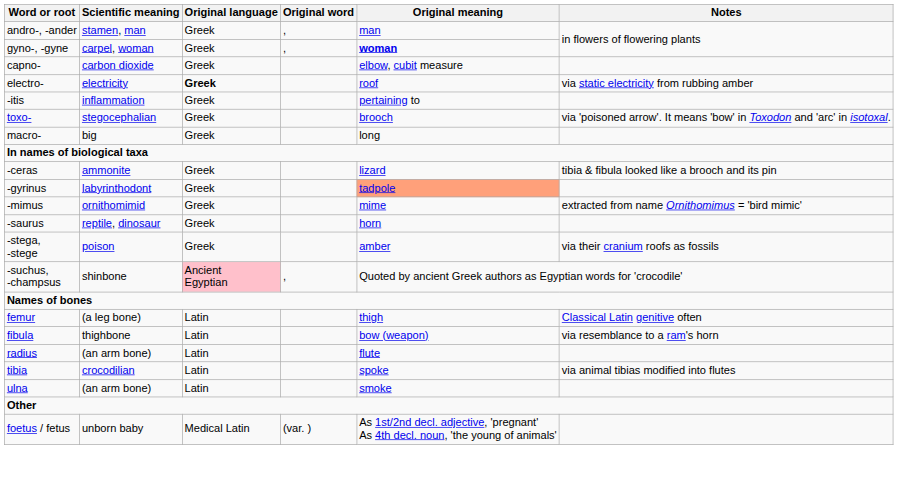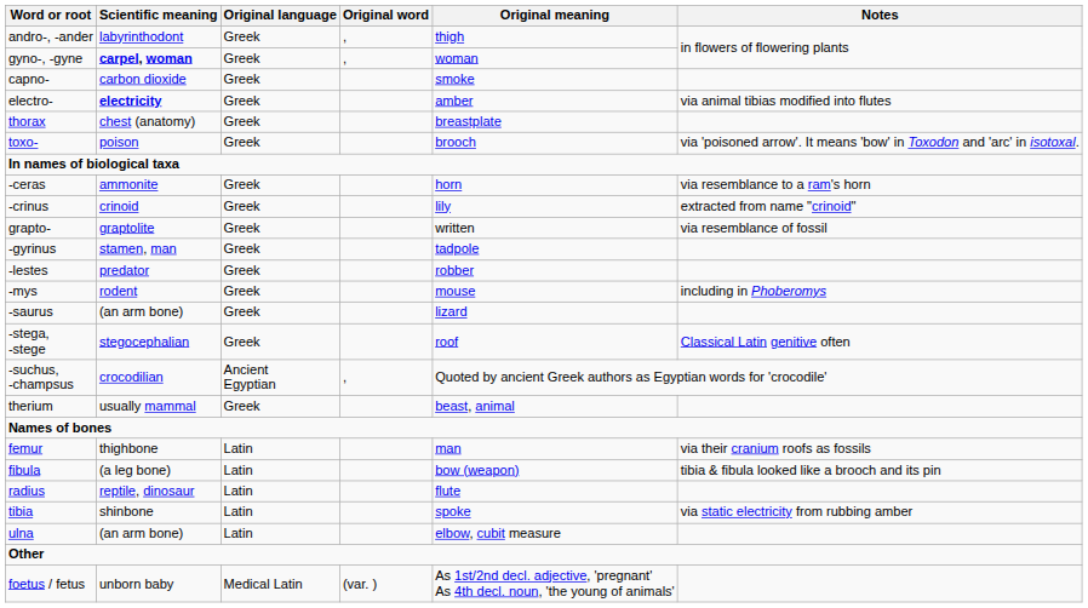andro-, -ander | Scientific meaning: stamen, man -> labyrinthodont
andro-, -ander | Original meaning: man -> thigh
gyno-, -gyne | Scientific meaning: normal -> bold
gyno-, -gyne | Original meaning: bold -> normal
capno- | Original meaning: elbow, cubit measure -> smoke
electro- | Scientific meaning: normal -> bold
electro- | Original language: bold -> normal
electro- | Original meaning: roof -> amber
electro- | Notes: via static electricity from rubbing amber -> via animal tibias modified into flutes
- row: -itis | inflammation | Greek | pertaining to
+ row: thorax | chest (anatomy) | Greek | breastplate
toxo- | Scientific meaning: stegocephalian -> poison
- row: macro- | big | Greek | long
-ceras | Original meaning: lizard -> horn
-ceras | Notes: tibia & fibula looked like a brooch and its pin -> via resemblance to a ram's horn
+ row: -crinus | crinoid | Greek | lily | extracted from name "crinoid"
+ row: grapto- | graptolite | Greek | written | via resemblance of fossil
-gyrinus | Scientific meaning: labyrinthodont -> stamen, man
-gyrinus | Original meaning: lightsalmon background -> no background
+ row: -lestes | predator | Greek | robber
- row: -mimus | ornithomimid | Greek | mime | extracted from name Ornithomimus = 'bird mimic'
+ row: -mys | rodent | Greek | mouse | including in Phoberomys
-saurus | Scientific meaning: reptile, dinosaur -> (an arm bone)
-saurus | Original meaning: horn -> lizard
-stega, -stege | Scientific meaning: poison -> stegocephalian
-stega, -stege | Original meaning: amber -> roof
-stega, -stege | Notes: via their cranium roofs as fossils -> Classical Latin genitive often
-suchus, -champsus | Scientific meaning: shinbone -> crocodilian
-suchus, -champsus | Original language: pink background -> no background
+ row: therium | usually mammal | Greek | beast, animal
femur | Scientific meaning: (a leg bone) -> thighbone
femur | Original meaning: thigh -> man
femur | Notes: Classical Latin genitive often -> via their cranium roofs as fossils
fibula | Scientific meaning: thighbone -> (a leg bone)
fibula | Notes: via resemblance to a ram's horn -> tibia & fibula looked like a brooch and its pin
radius | Scientific meaning: (an arm bone) -> reptile, dinosaur
tibia | Scientific meaning: crocodilian -> shinbone
tibia | Notes: via animal tibias modified into flutes -> via static electricity from rubbing amber
ulna | Original meaning: smoke -> elbow, cubit measure
